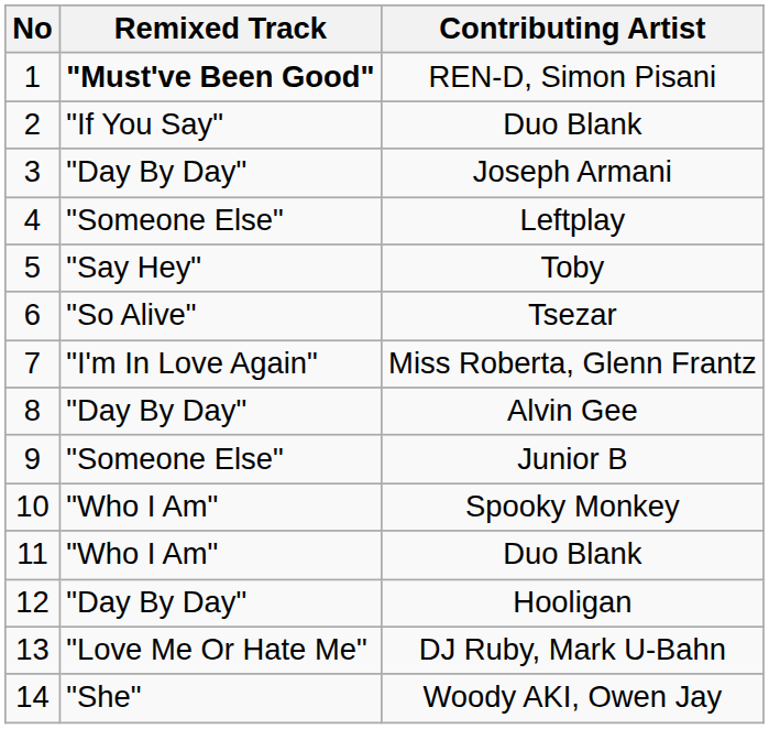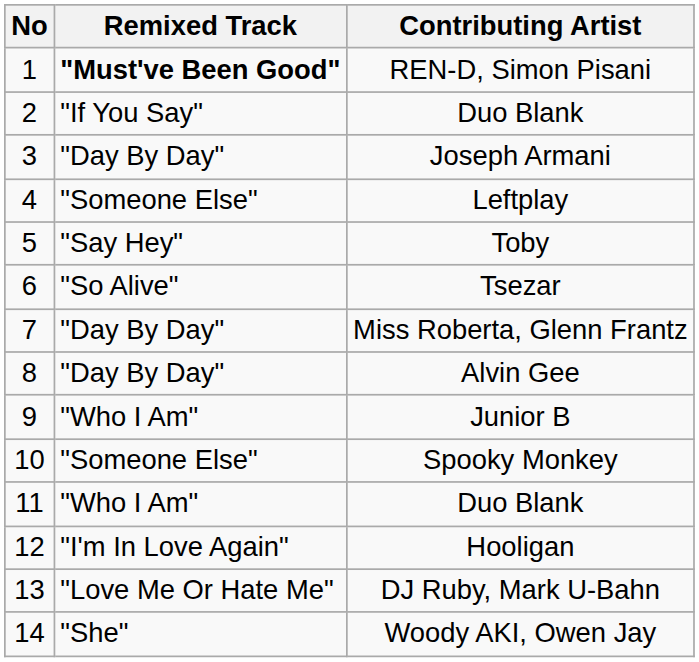Miss Roberta, Glenn Frantz | Remixed Track: "I'm In Love Again" -> "Day By Day"
Junior B | Remixed Track: "Someone Else" -> "Who I Am"
Spooky Monkey | Remixed Track: "Who I Am" -> "Someone Else"
Hooligan | Remixed Track: "Day By Day" -> "I'm In Love Again"
